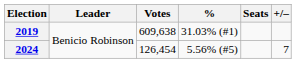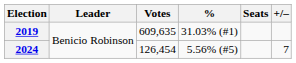2019 | Votes: 609,638 -> 609,635
